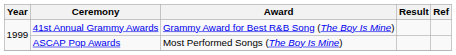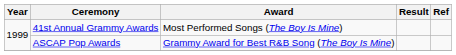41st Annual Grammy Awards | Award: Grammy Award for Best R&B Song (The Boy Is Mine) -> Most Performed Songs (The Boy Is Mine)
ASCAP Pop Awards | Award: Most Performed Songs (The Boy Is Mine) -> Grammy Award for Best R&B Song (The Boy Is Mine)
